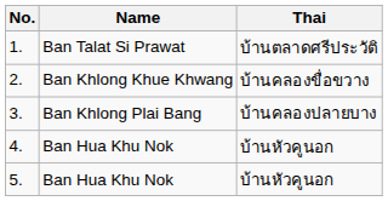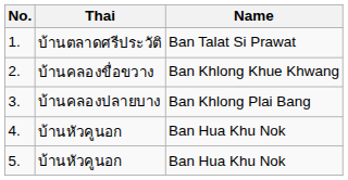columns swapped: Name <-> Thai
